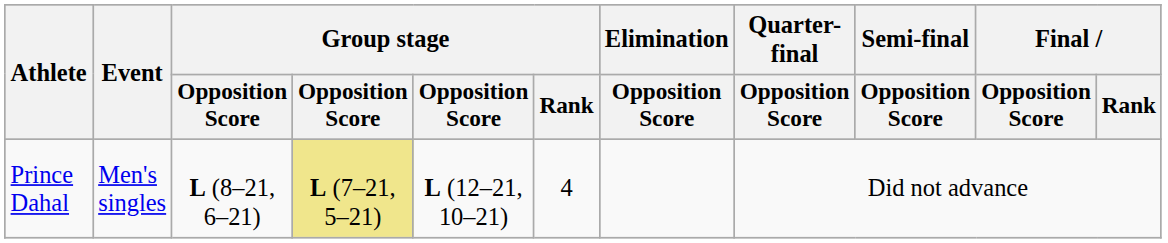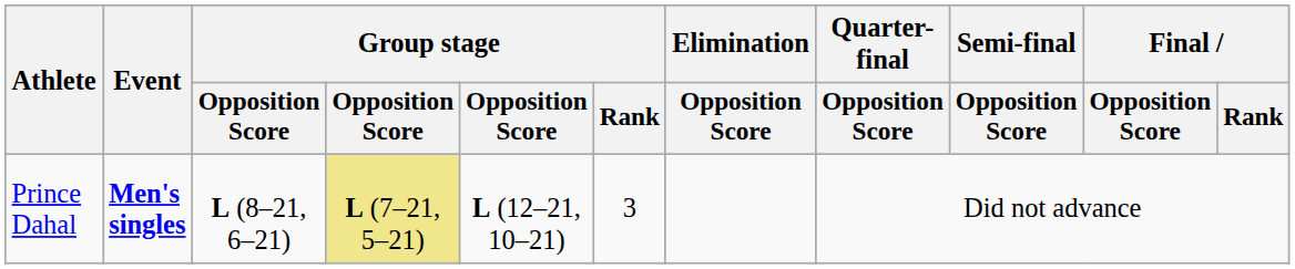Prince Dahal | Event: normal -> bold
Prince Dahal | Group stage / Rank: 4 -> 3
